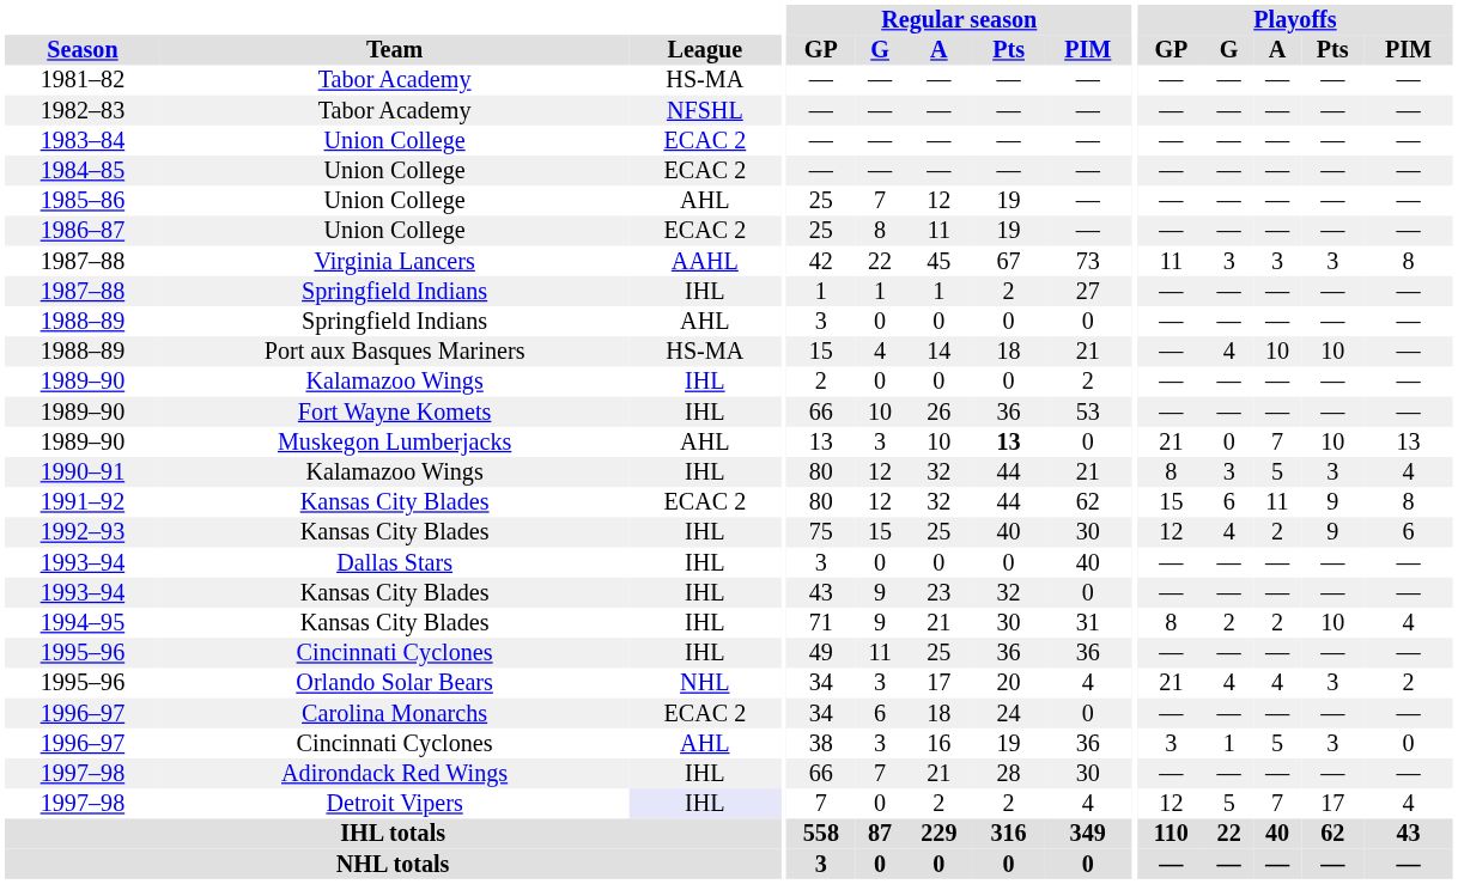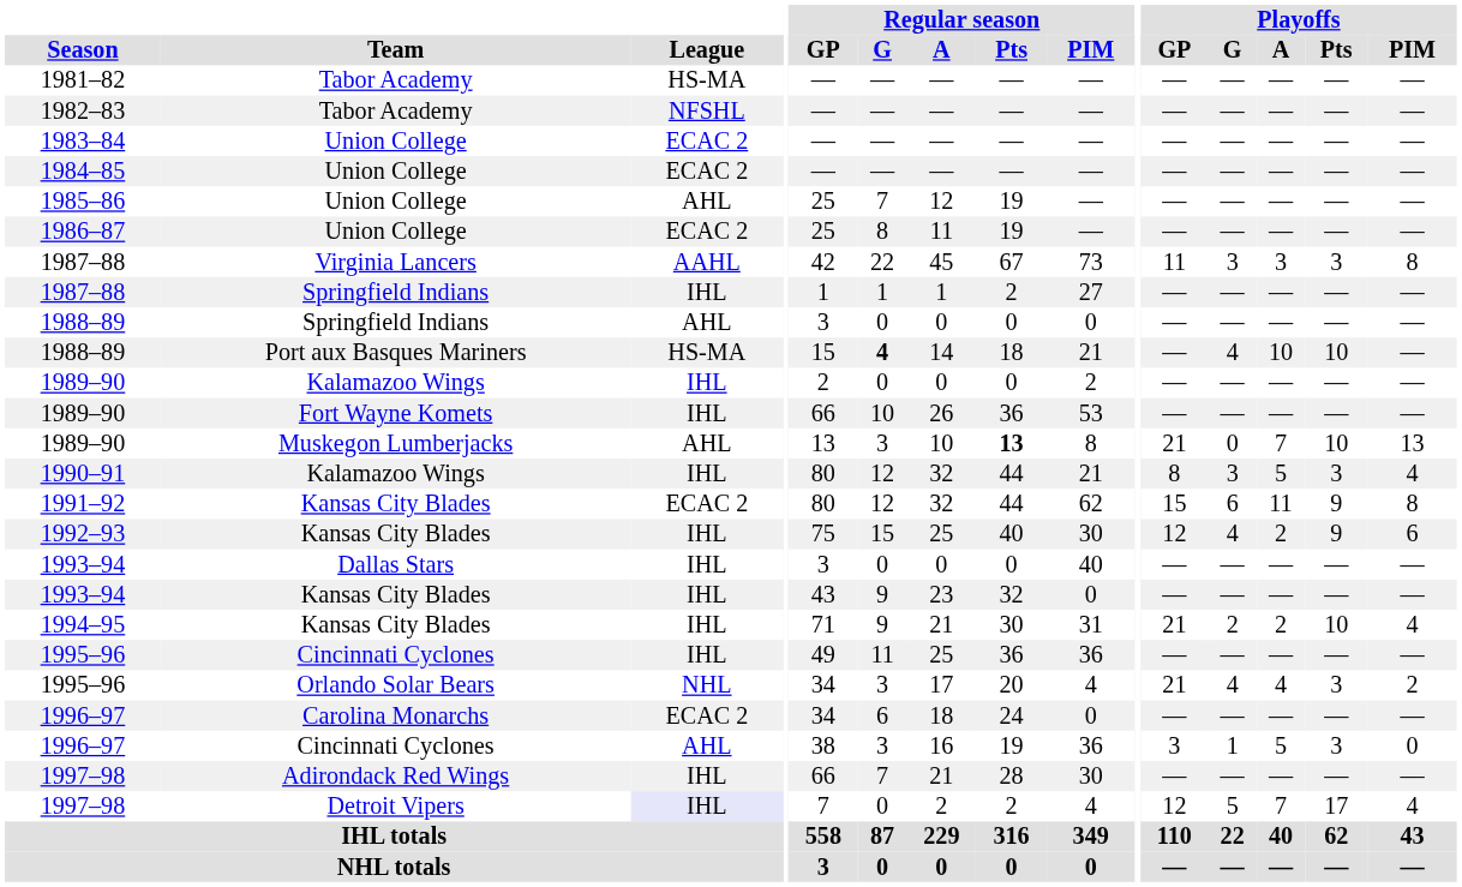1988–89 / Port aux Basques Mariners | Regular season / G: normal -> bold
1989–90 / Muskegon Lumberjacks | Regular season / PIM: 0 -> 8
1994–95 | Playoffs / GP: 8 -> 21
